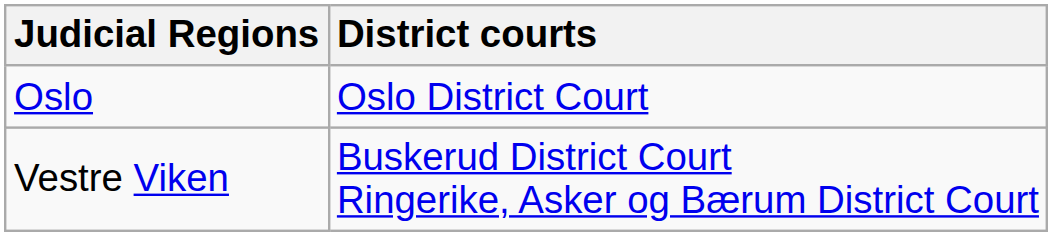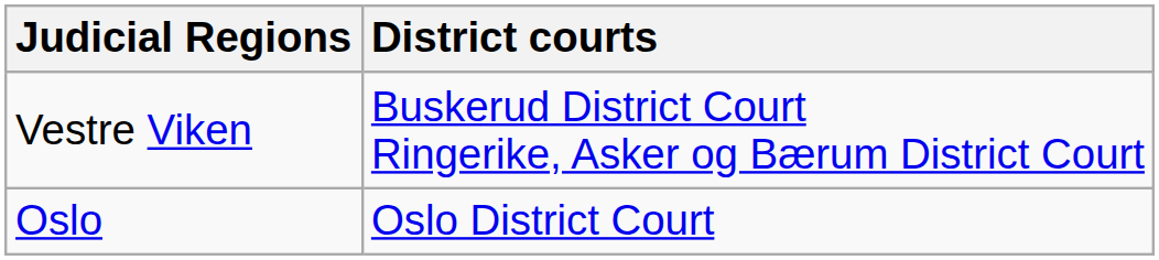rows swapped: Oslo <-> Vestre Viken
